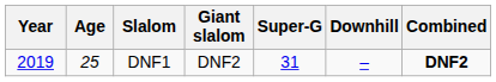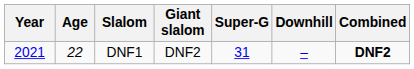DNF1 | Year: 2019 -> 2021
DNF1 | Age: 25 -> 22
